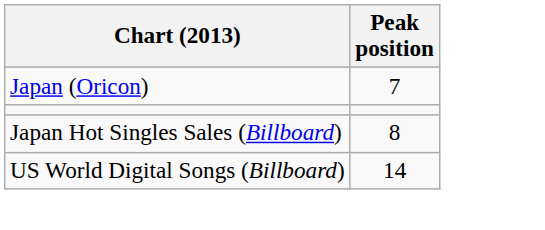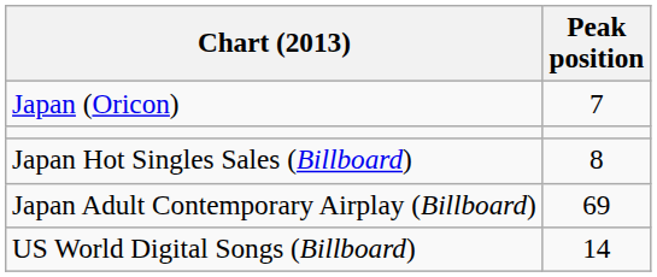+ row: Japan Adult Contemporary Airplay (Billboard) | 69
